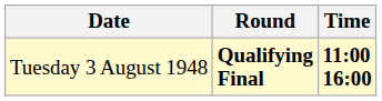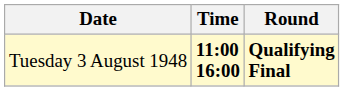columns swapped: Time <-> Round
